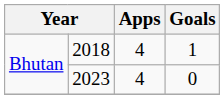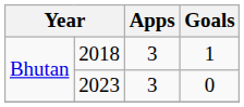2018 | Apps: 4 -> 3
2023 | Apps: 4 -> 3
